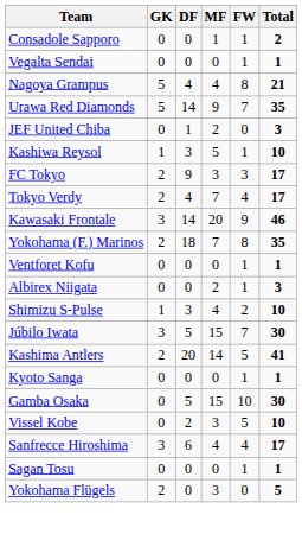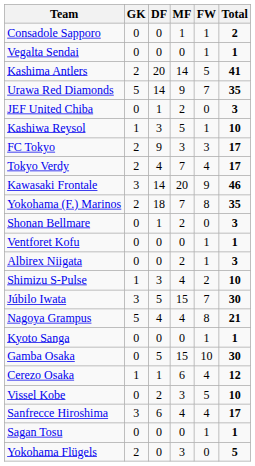rows swapped: Kashima Antlers <-> Nagoya Grampus
+ row: Shonan Bellmare | 0 | 1 | 2 | 0 | 3
+ row: Cerezo Osaka | 1 | 1 | 6 | 4 | 12
